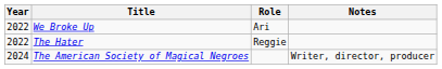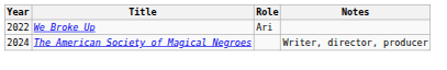- row: 2022 | The Hater | Reggie
